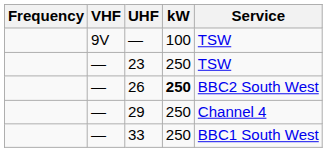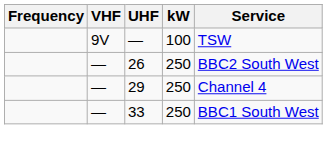- row: — | 23 | 250 | TSW
26 | kW: bold -> normal
